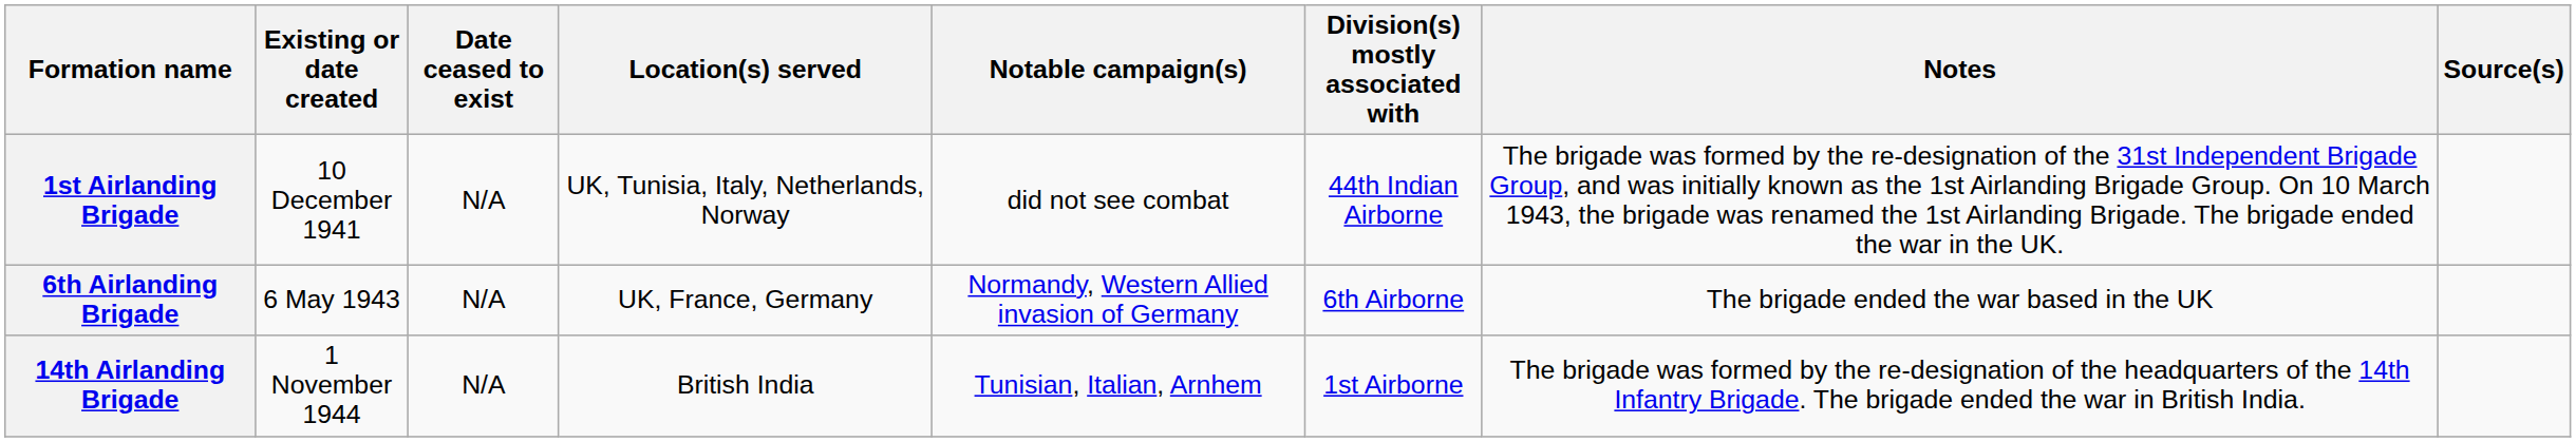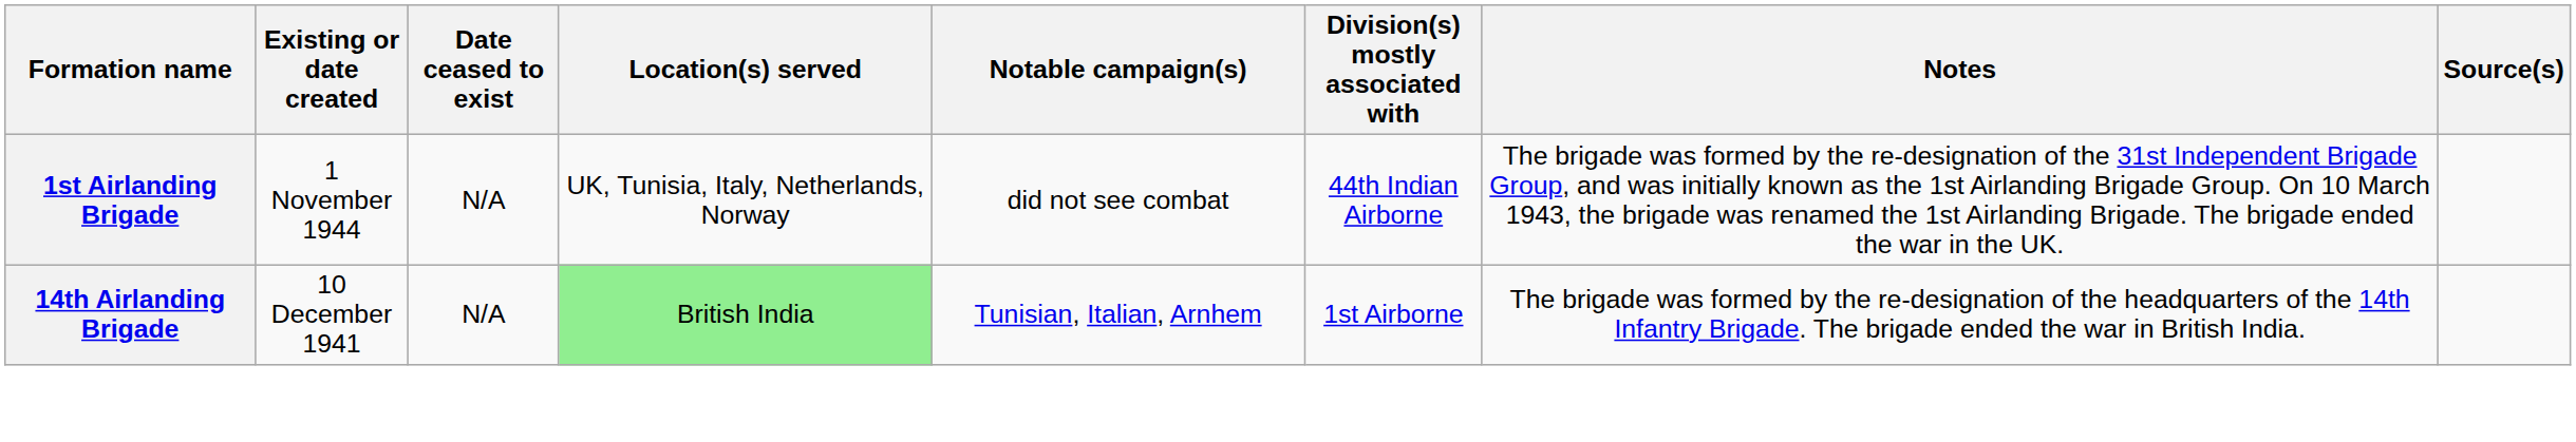1st Airlanding Brigade | Existing or date created: 10 December 1941 -> 1 November 1944
- row: 6th Airlanding Brigade | 6 May 1943 | N/A | UK, France, Germany | Normandy, Western Allied invasion of Germany | 6th Airborne | The brigade ended the war based in the UK
14th Airlanding Brigade | Existing or date created: 1 November 1944 -> 10 December 1941
14th Airlanding Brigade | Location(s) served: no background -> lightgreen background
